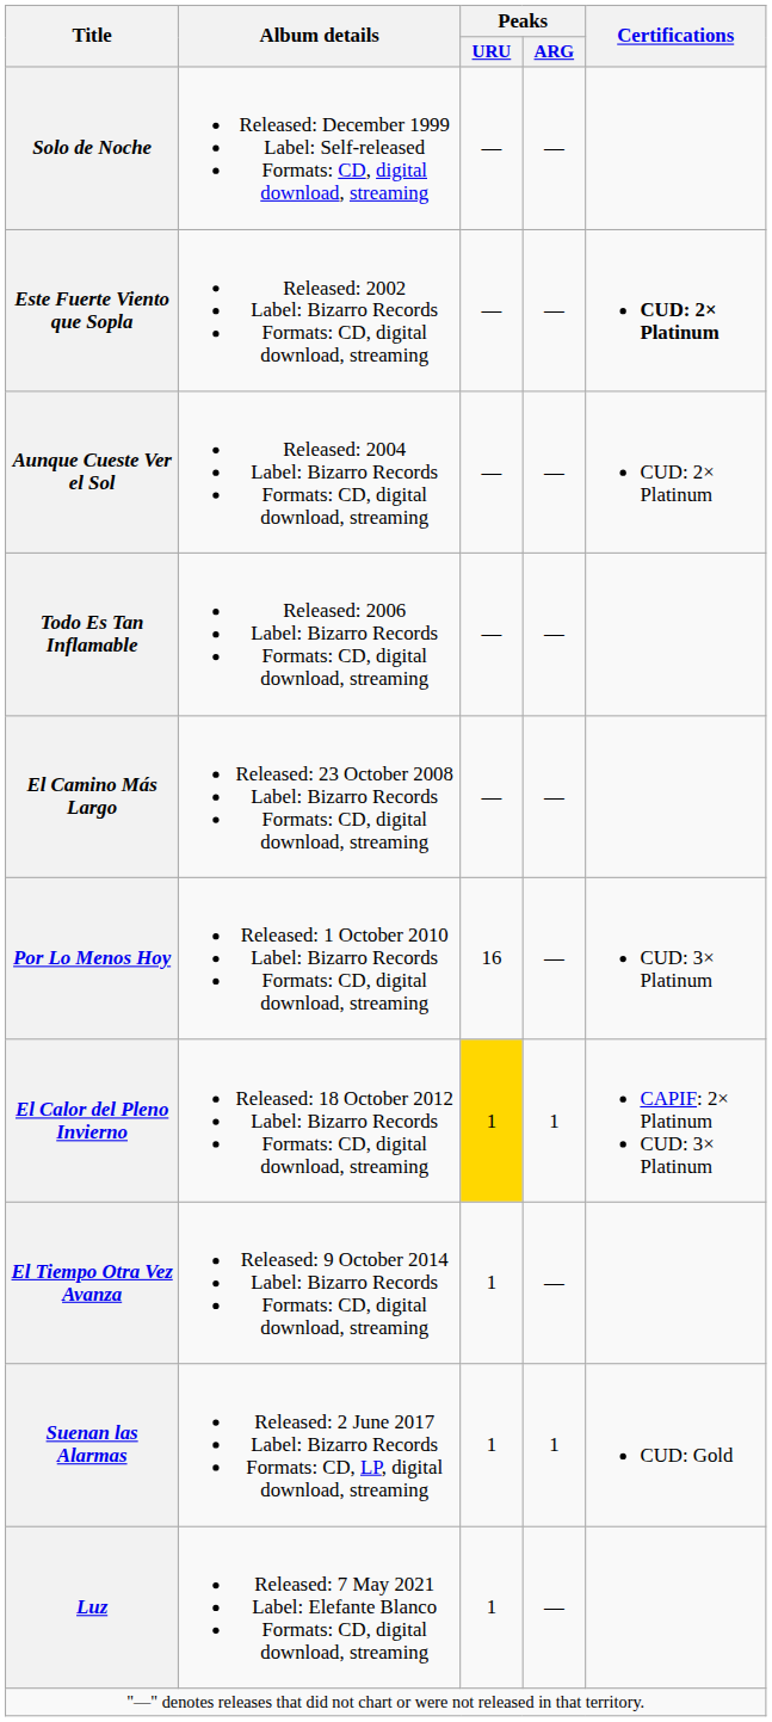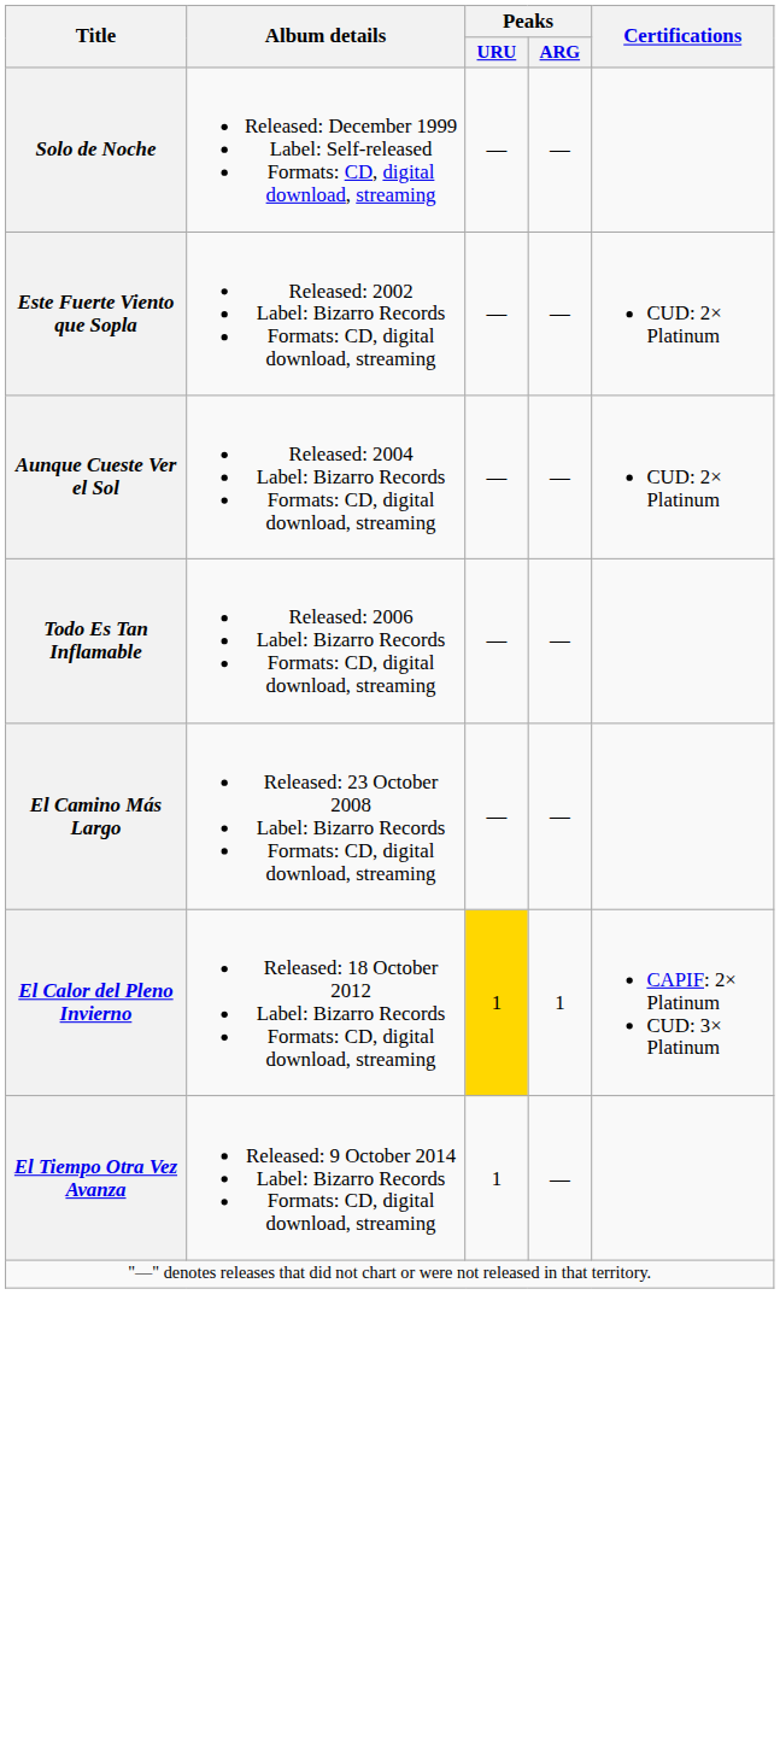Este Fuerte Viento que Sopla | Certifications: bold -> normal
- row: Por Lo Menos Hoy | Released: 1 October 2010 Label: Bizarro Records Formats: CD, digital download, streaming | 16 | — | CUD: 3× Platinum
- row: Suenan las Alarmas | Released: 2 June 2017 Label: Bizarro Records Formats: CD, LP, digital download, streaming | 1 | 1 | CUD: Gold
- row: Luz | Released: 7 May 2021 Label: Elefante Blanco Formats: CD, digital download, streaming | 1 | —
